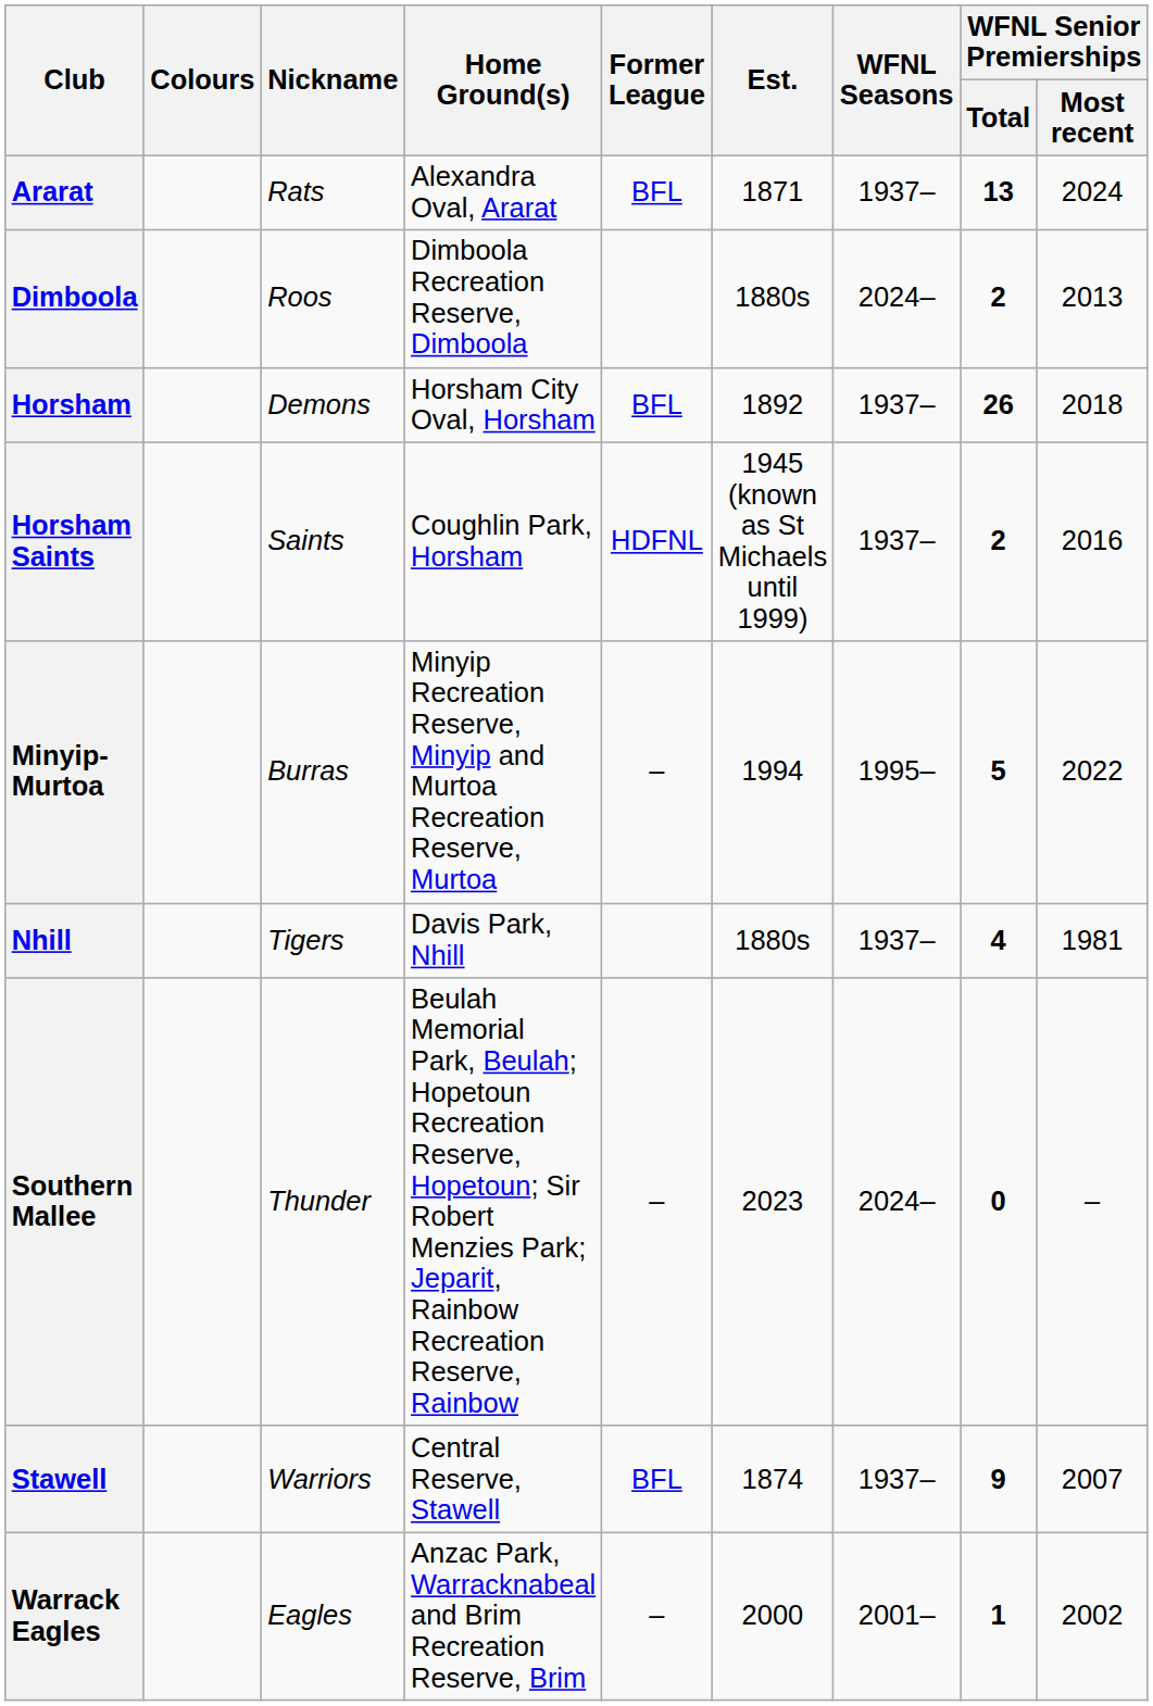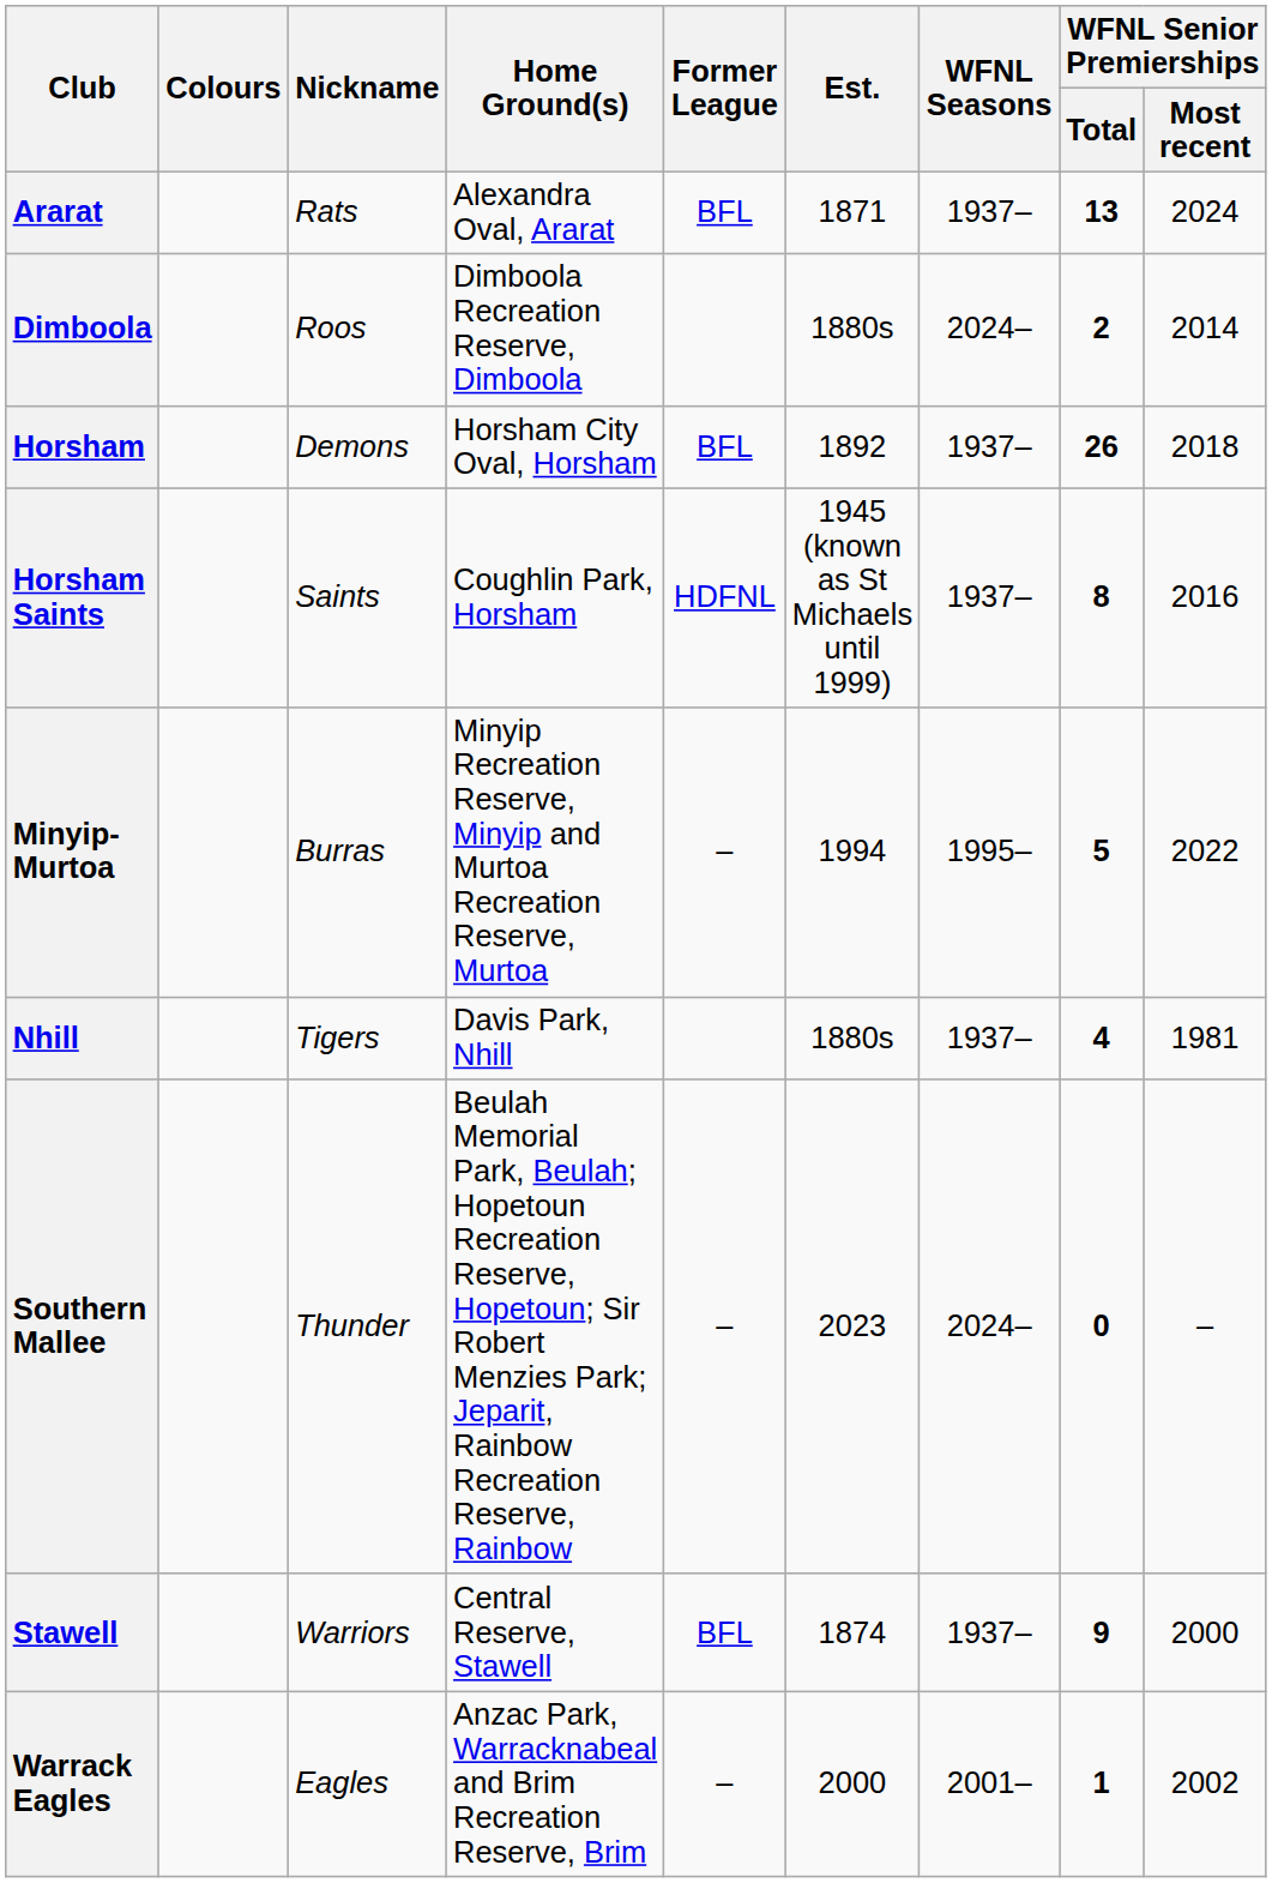Dimboola | WFNL Senior Premierships / Most recent: 2013 -> 2014
Horsham Saints | WFNL Senior Premierships / Total: 2 -> 8
Stawell | WFNL Senior Premierships / Most recent: 2007 -> 2000
